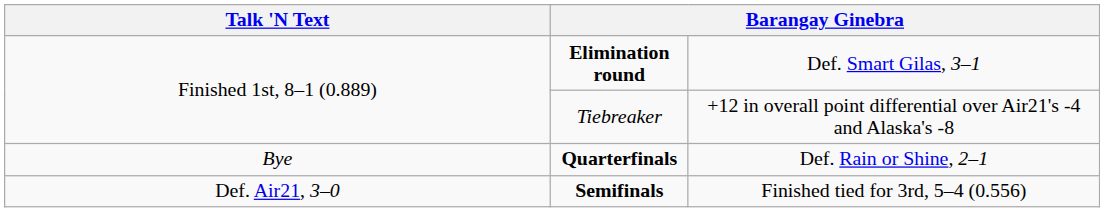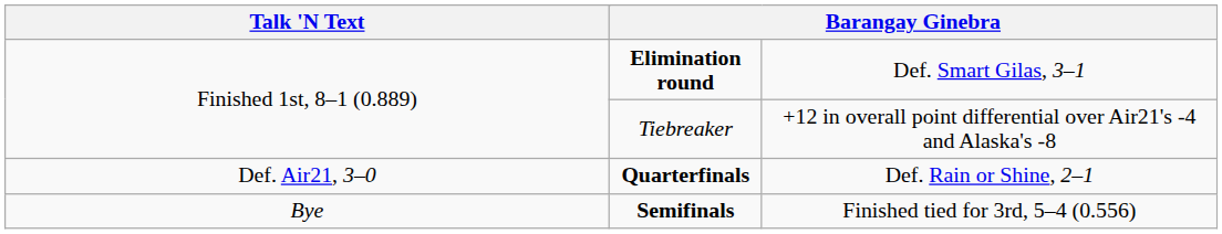Quarterfinals | column 1: Bye -> Def. Air21, 3–0
Semifinals | column 1: Def. Air21, 3–0 -> Bye
